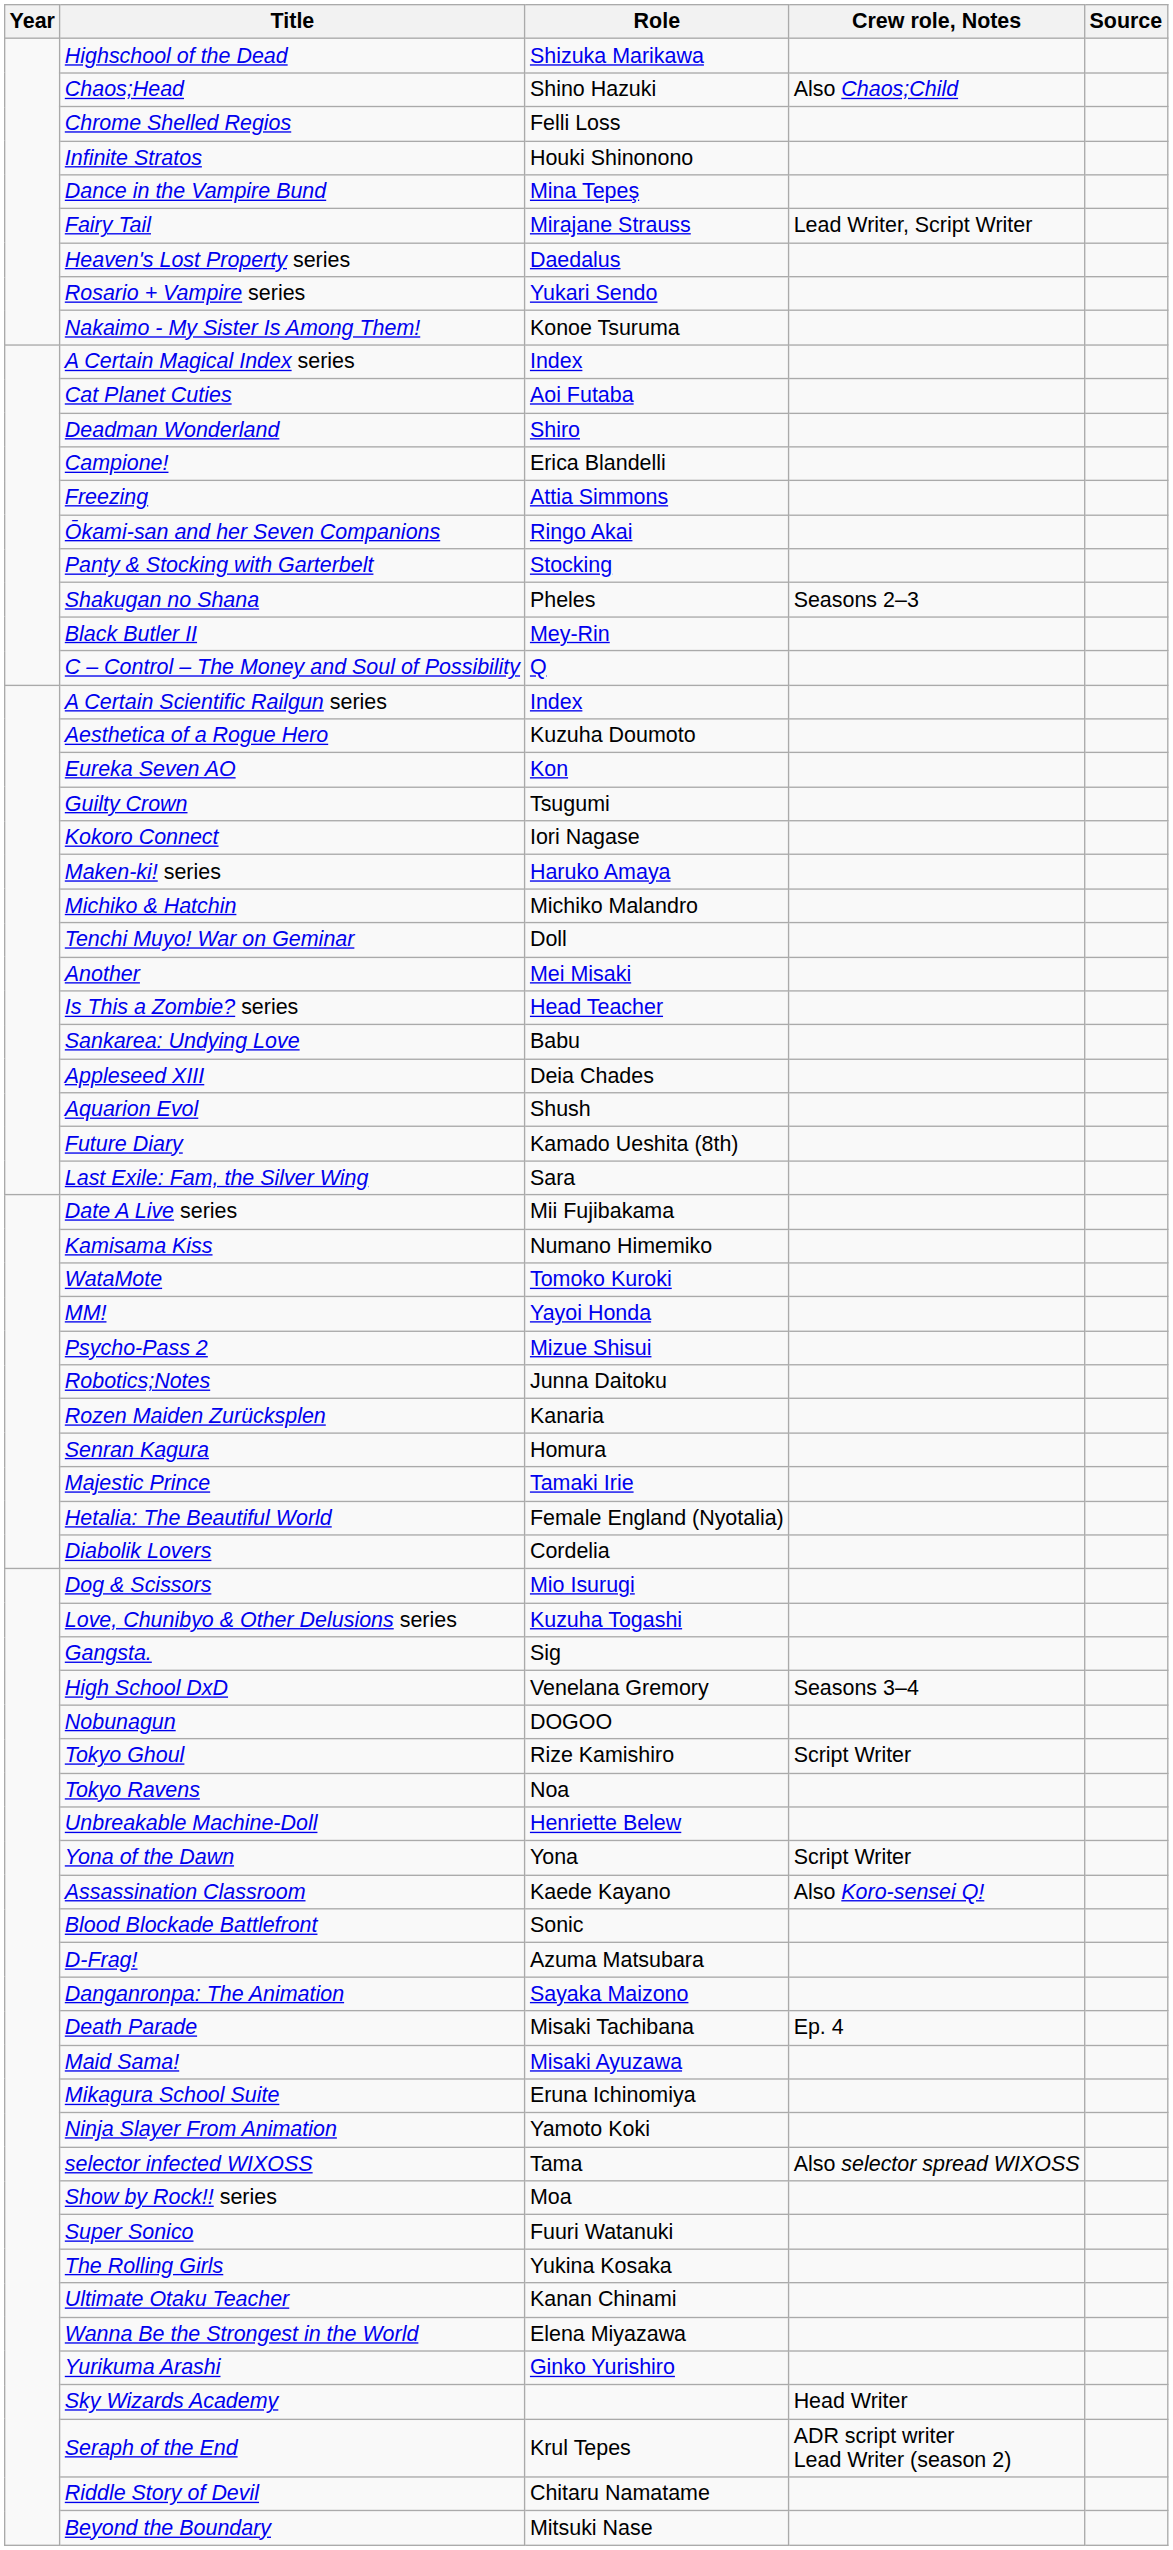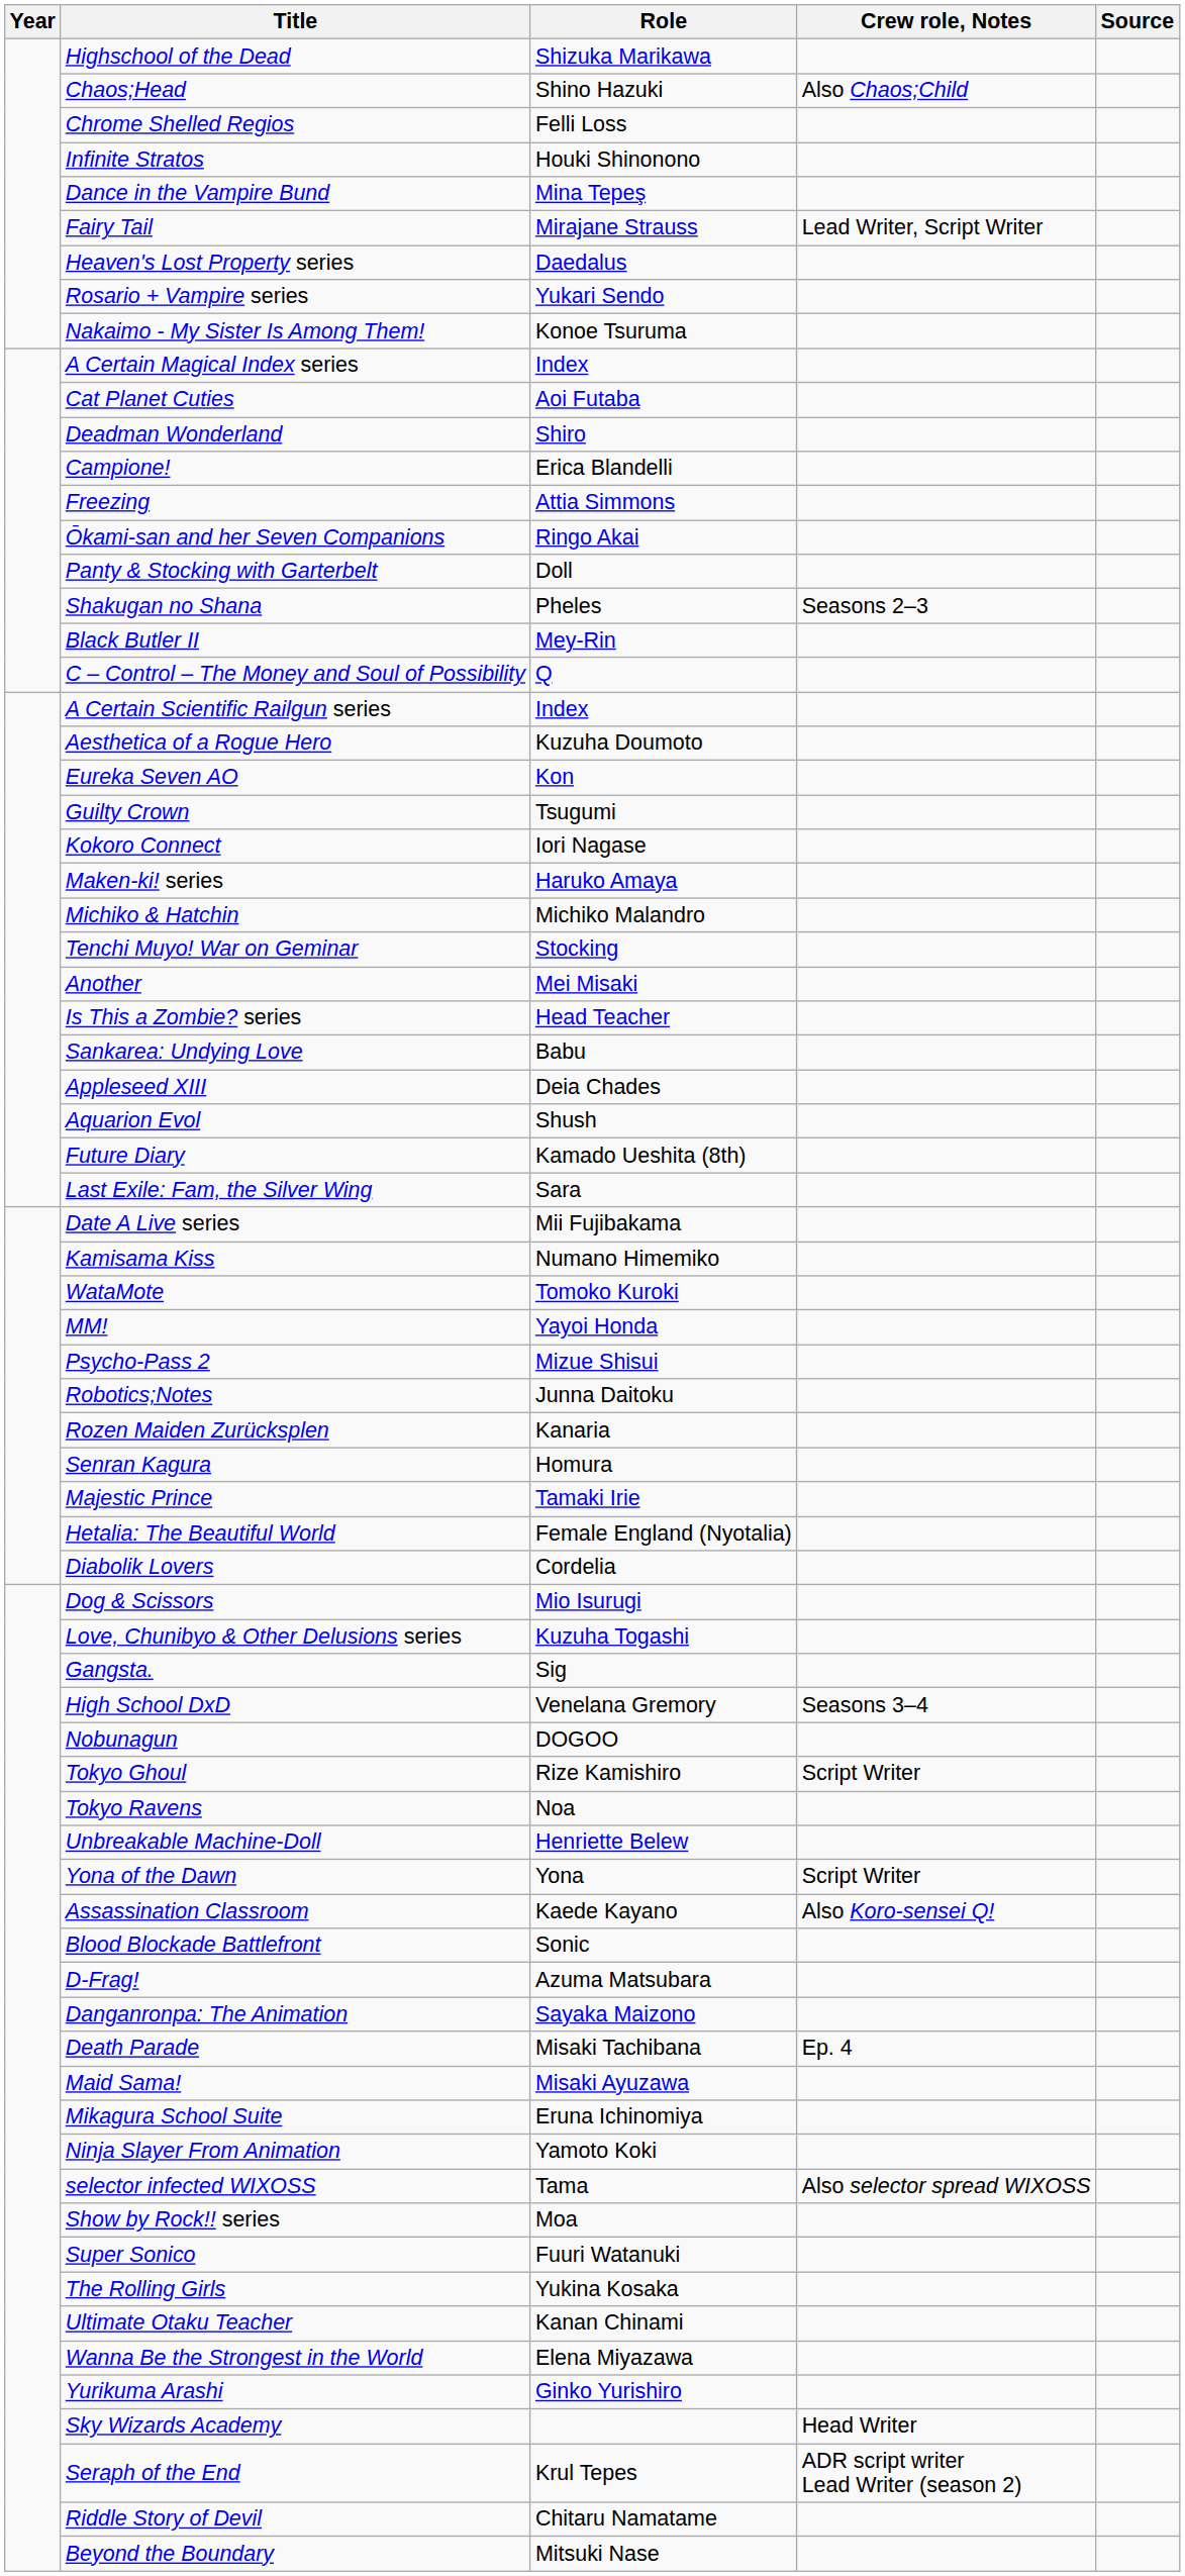Panty & Stocking with Garterbelt | Role: Stocking -> Doll
Tenchi Muyo! War on Geminar | Role: Doll -> Stocking
